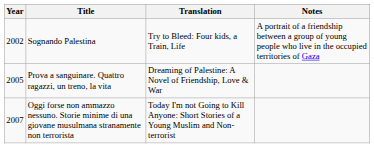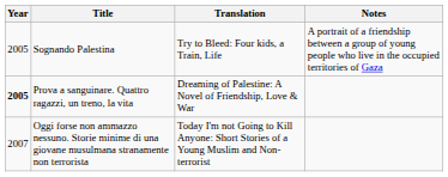Sognando Palestina | Year: 2002 -> 2005
Prova a sanguinare. Quattro ragazzi, un treno, la vita | Year: normal -> bold
